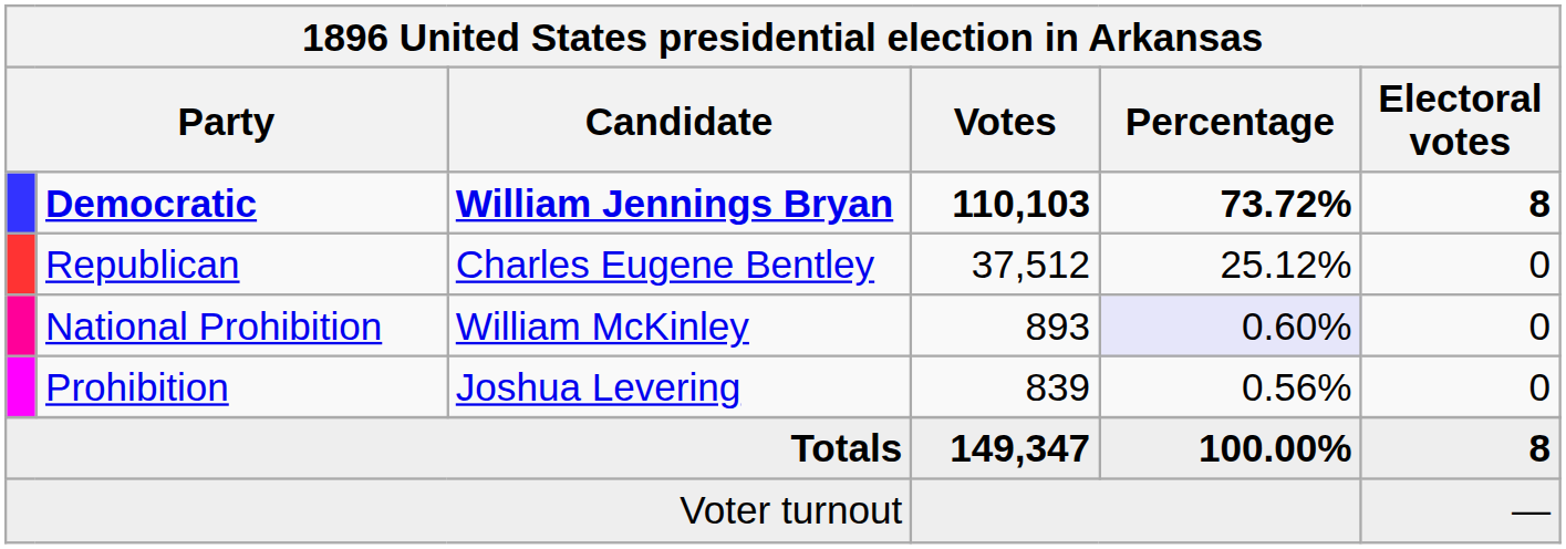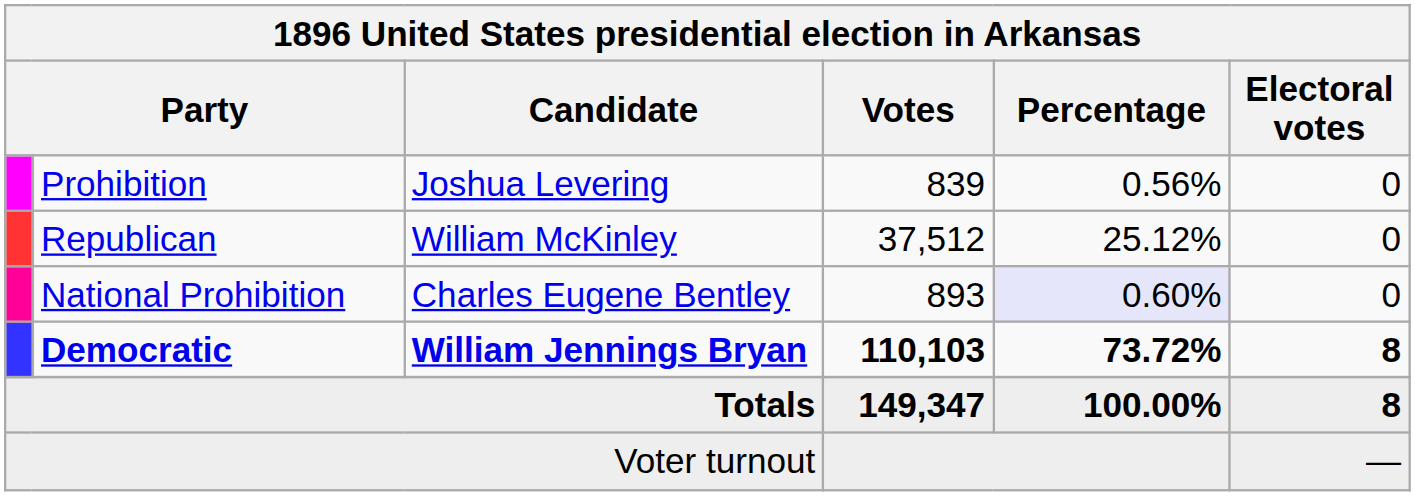rows swapped: Democratic <-> Prohibition
Republican | Candidate: Charles Eugene Bentley -> William McKinley
National Prohibition | Candidate: William McKinley -> Charles Eugene Bentley
